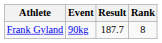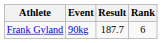Frank Gyland | Rank: 8 -> 6
